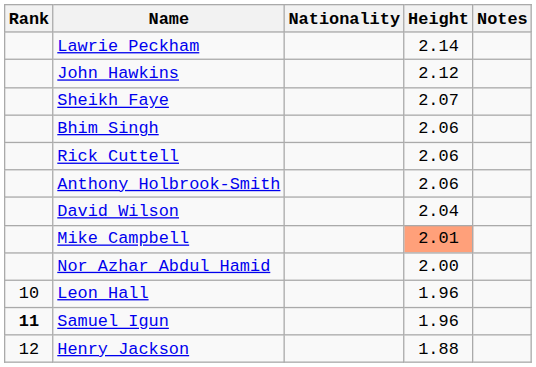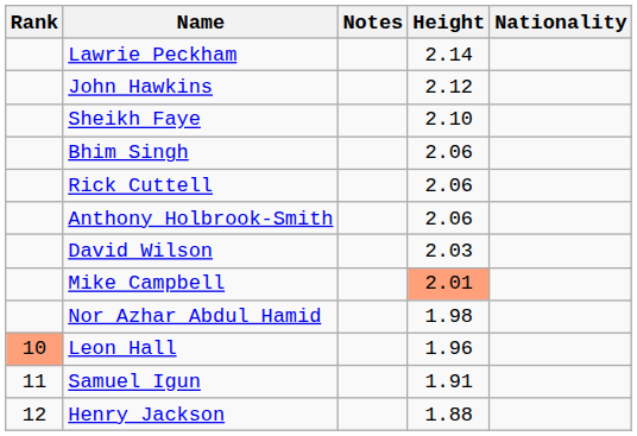columns swapped: Nationality <-> Notes
Sheikh Faye | Height: 2.07 -> 2.10
David Wilson | Height: 2.04 -> 2.03
Nor Azhar Abdul Hamid | Height: 2.00 -> 1.98
Leon Hall | Rank: no background -> lightsalmon background
Samuel Igun | Rank: bold -> normal
Samuel Igun | Height: 1.96 -> 1.91
